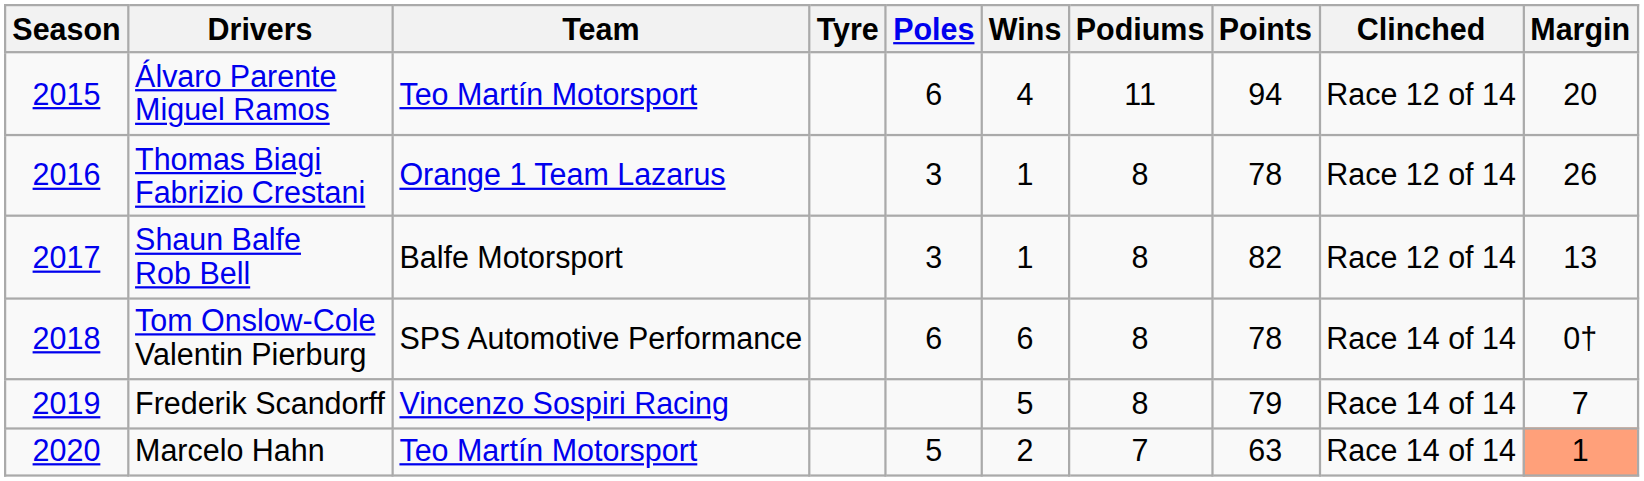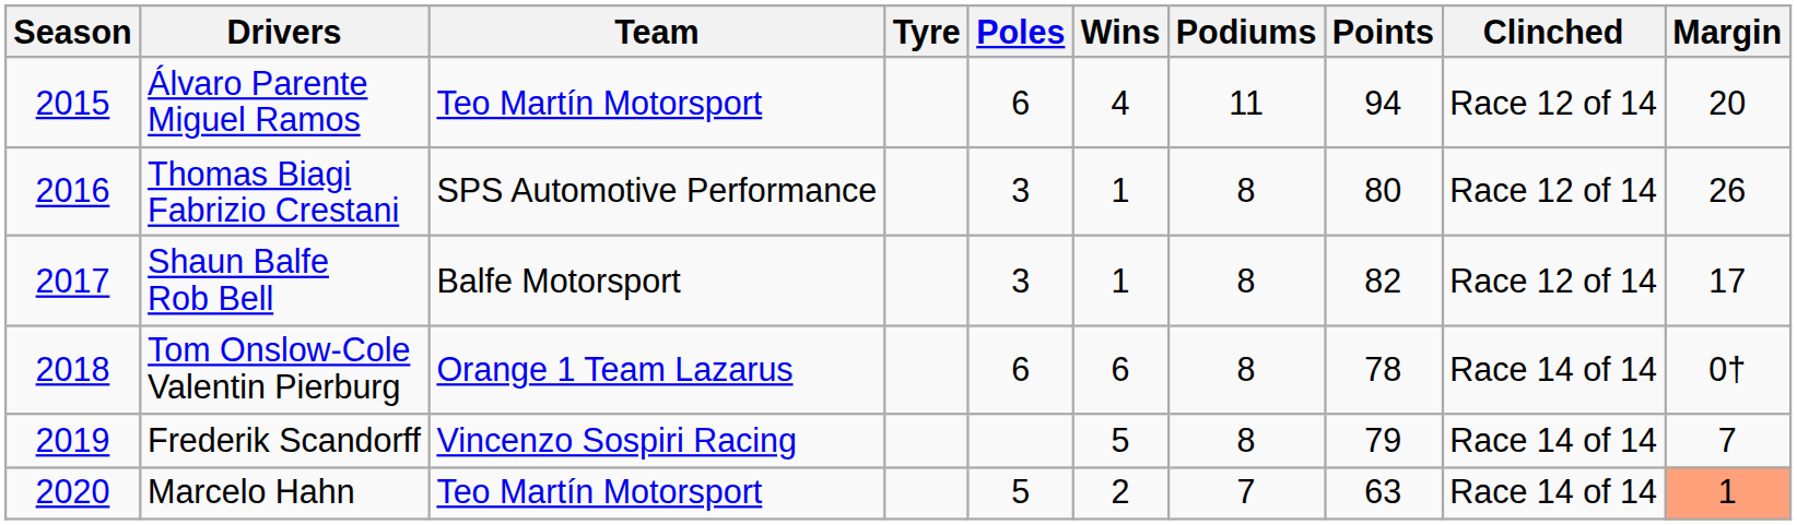Thomas Biagi Fabrizio Crestani | Team: Orange 1 Team Lazarus -> SPS Automotive Performance
Thomas Biagi Fabrizio Crestani | Points: 78 -> 80
Shaun Balfe Rob Bell | Margin: 13 -> 17
Tom Onslow-Cole Valentin Pierburg | Team: SPS Automotive Performance -> Orange 1 Team Lazarus
